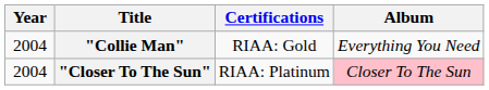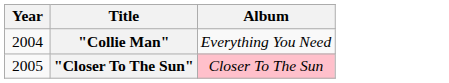- column: Certifications | RIAA: Gold | RIAA: Platinum
"Closer To The Sun" | Year: 2004 -> 2005
